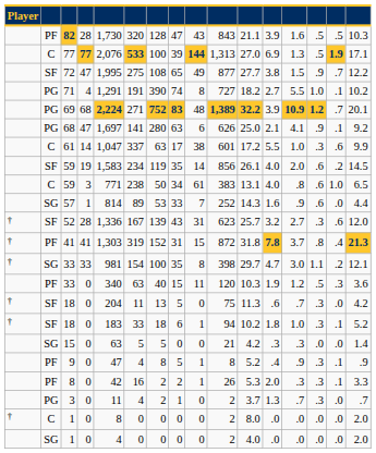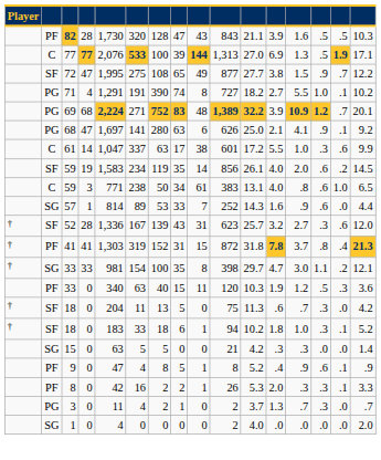9 | column 14: .3 -> .6
- row: † | C | 1 | 0 | 8 | 0 | 0 | 0 | 0 | 2 | 8.0 | .0 | .0 | .0 | .0 | 2.0
